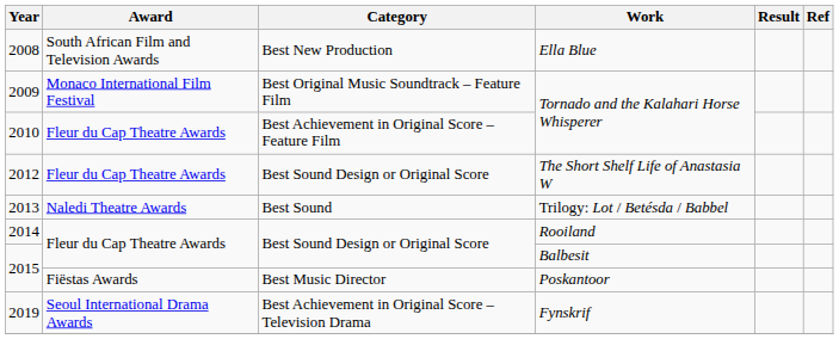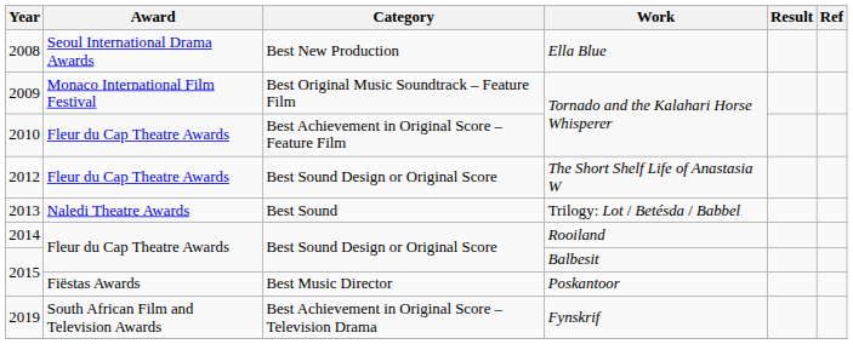2008 | Award: South African Film and Television Awards -> Seoul International Drama Awards
2019 | Award: Seoul International Drama Awards -> South African Film and Television Awards
